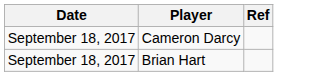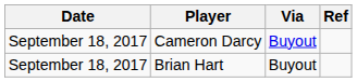+ column: Via | Buyout | Buyout
